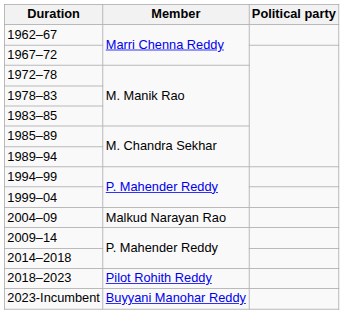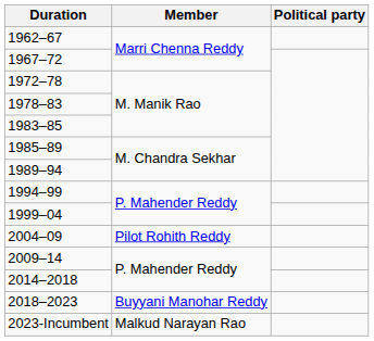2004–09 | Member: Malkud Narayan Rao -> Pilot Rohith Reddy
2018–2023 | Member: Pilot Rohith Reddy -> Buyyani Manohar Reddy
2023-Incumbent | Member: Buyyani Manohar Reddy -> Malkud Narayan Rao
